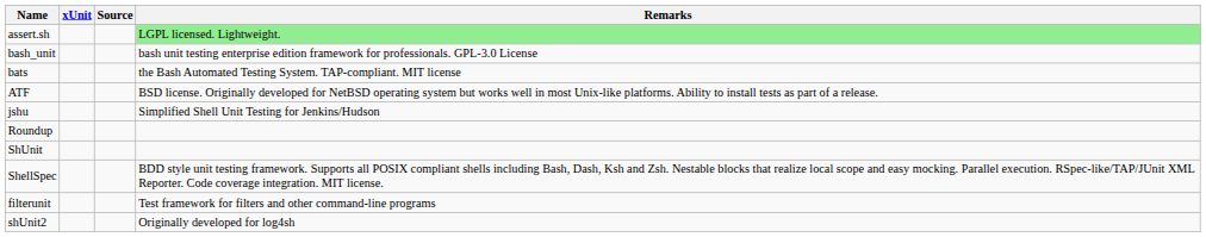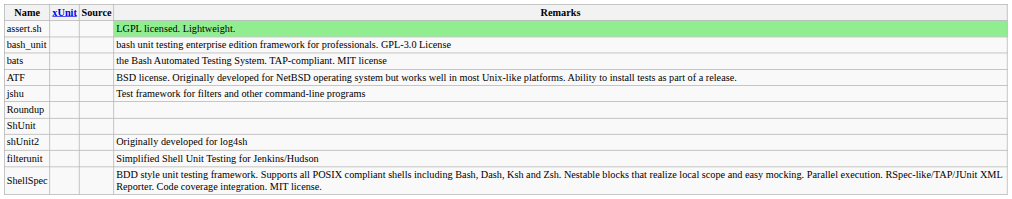jshu | Remarks: Simplified Shell Unit Testing for Jenkins/Hudson -> Test framework for filters and other command-line programs
rows swapped: shUnit2 <-> ShellSpec
filterunit | Remarks: Test framework for filters and other command-line programs -> Simplified Shell Unit Testing for Jenkins/Hudson
